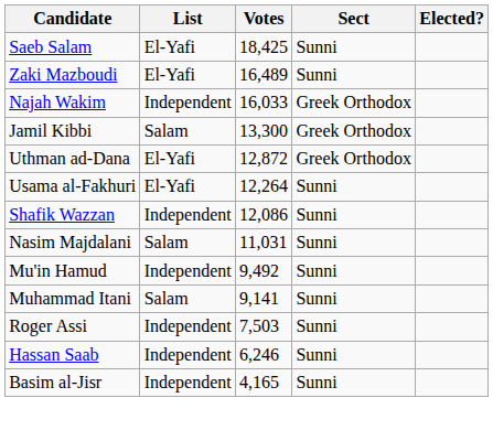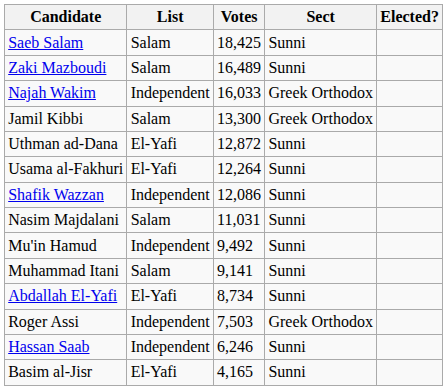Saeb Salam | List: El-Yafi -> Salam
Zaki Mazboudi | List: El-Yafi -> Salam
Uthman ad-Dana | Sect: Greek Orthodox -> Sunni
+ row: Abdallah El-Yafi | El-Yafi | 8,734 | Sunni
Roger Assi | Sect: Sunni -> Greek Orthodox
Basim al-Jisr | List: Independent -> El-Yafi
